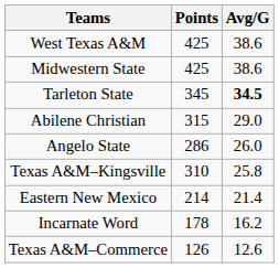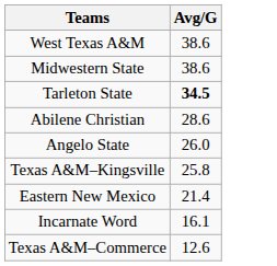- column: Points | 425 | 425 | 345 | 315 | 286 | 310 | 214 | 178 | 126
Abilene Christian | Avg/G: 29.0 -> 28.6
Incarnate Word | Avg/G: 16.2 -> 16.1
